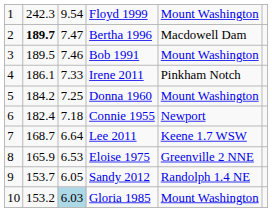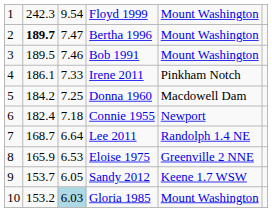Bertha 1996 | column 5: Macdowell Dam -> Mount Washington
Donna 1960 | column 5: Mount Washington -> Macdowell Dam
Lee 2011 | column 5: Keene 1.7 WSW -> Randolph 1.4 NE
Sandy 2012 | column 5: Randolph 1.4 NE -> Keene 1.7 WSW
